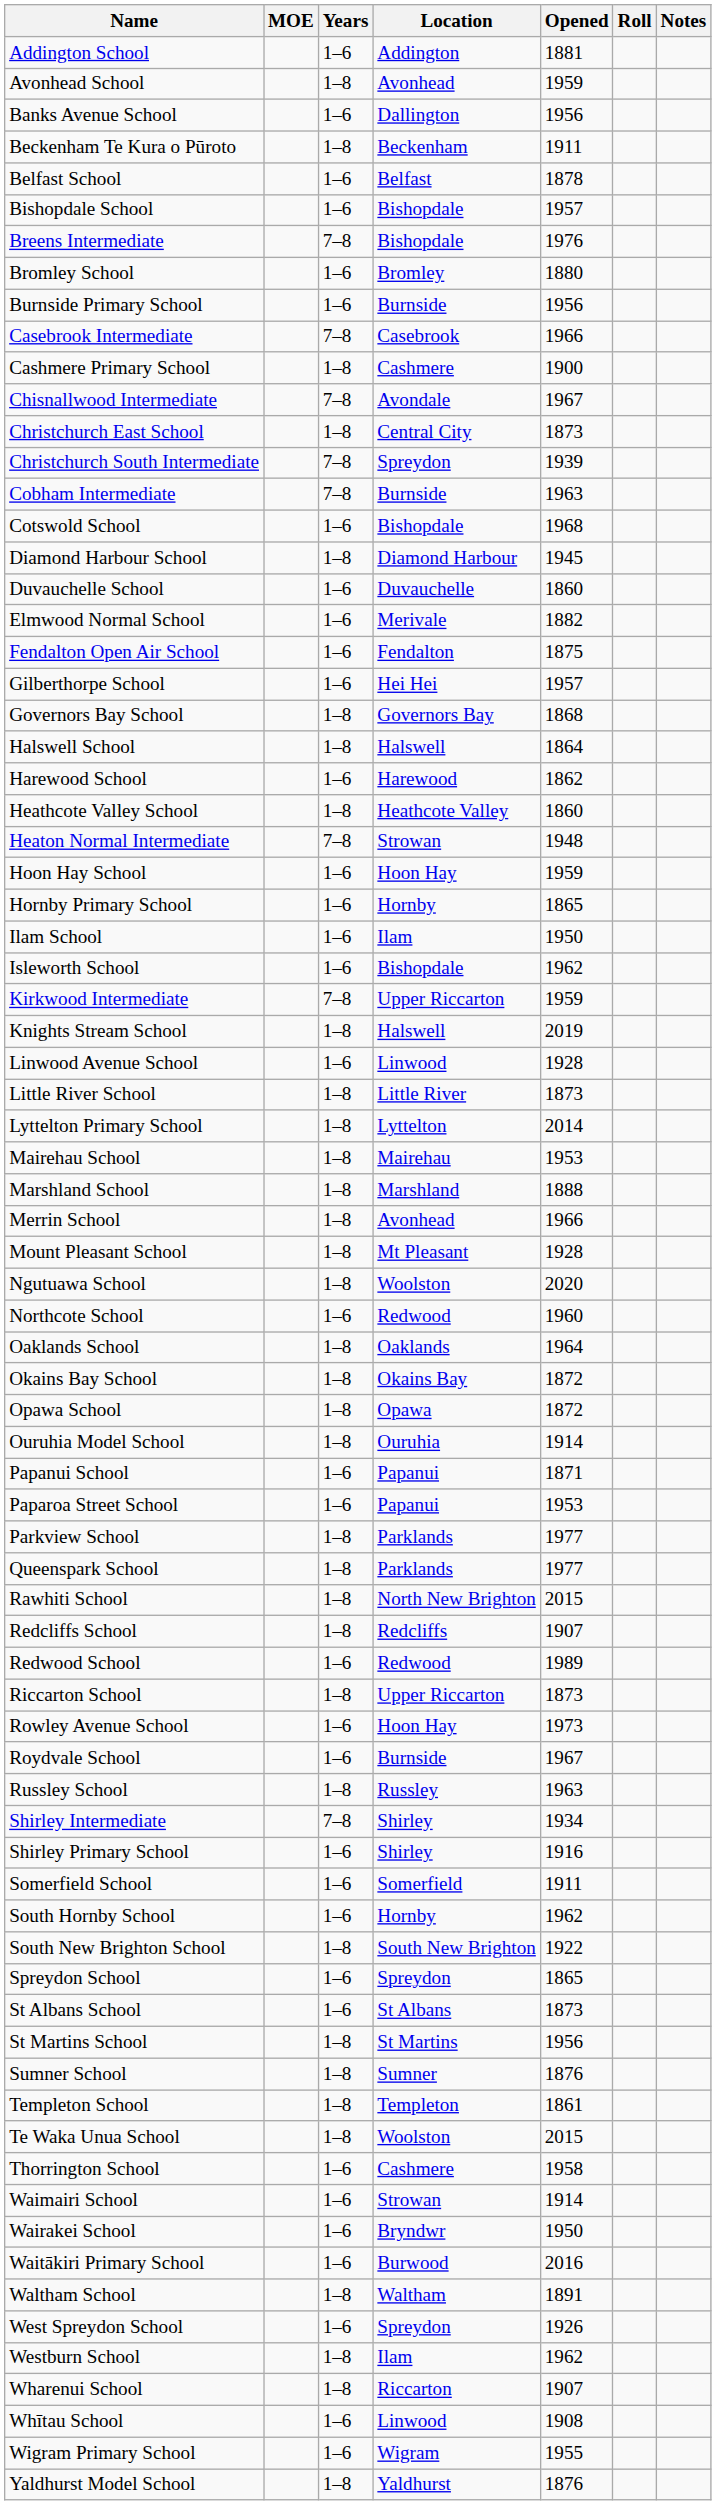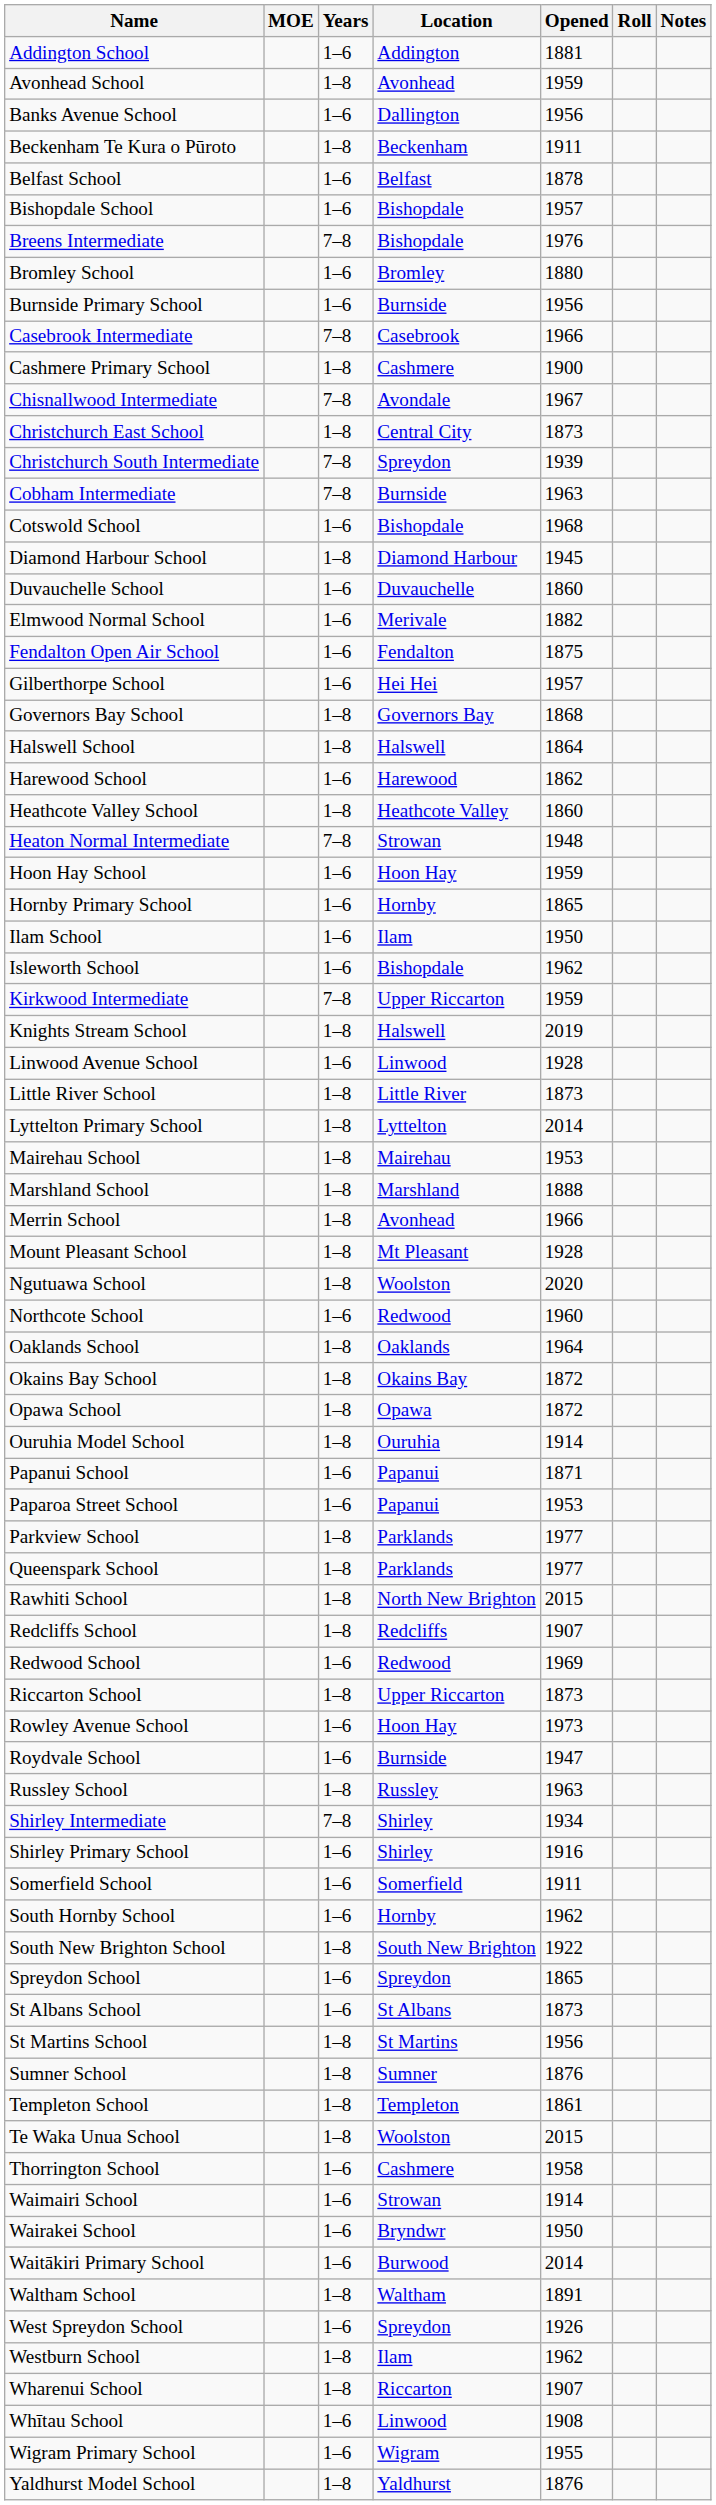Redwood School | Opened: 1989 -> 1969
Roydvale School | Opened: 1967 -> 1947
Waitākiri Primary School | Opened: 2016 -> 2014
